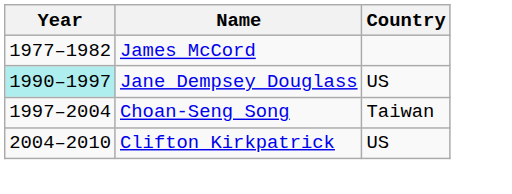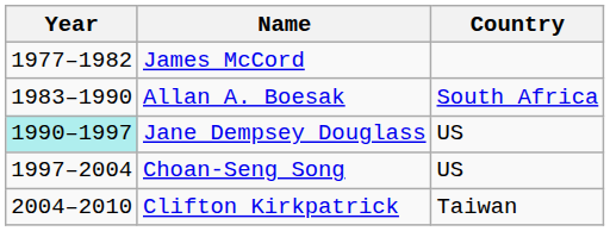+ row: 1983–1990 | Allan A. Boesak | South Africa
Choan-Seng Song | Country: Taiwan -> US
Clifton Kirkpatrick | Country: US -> Taiwan
